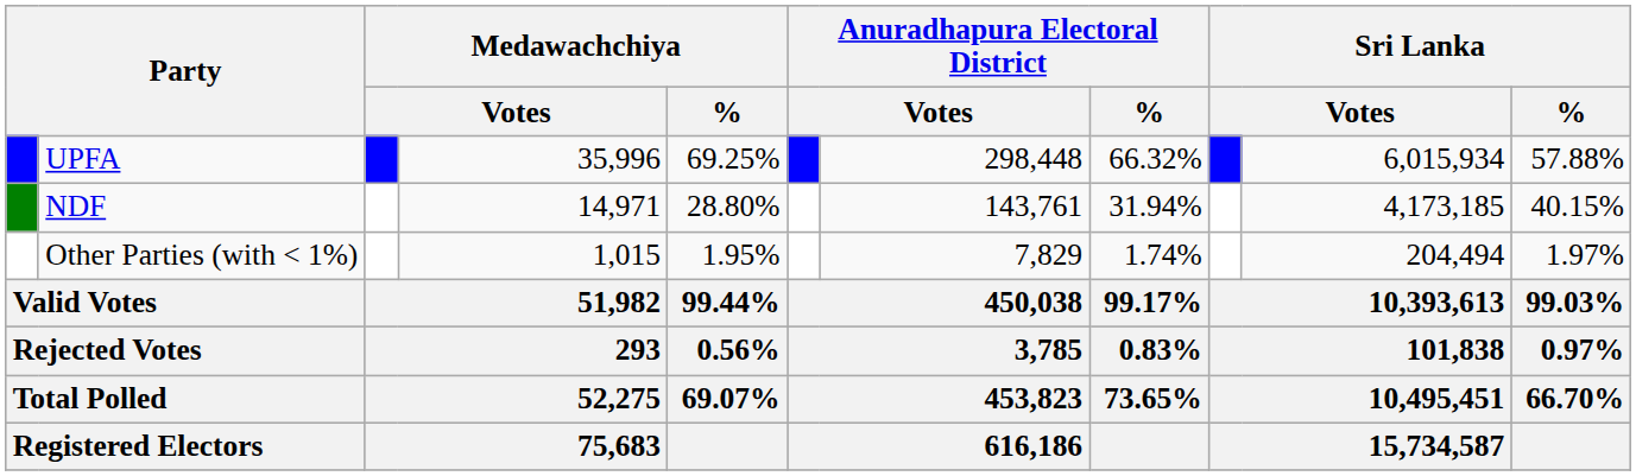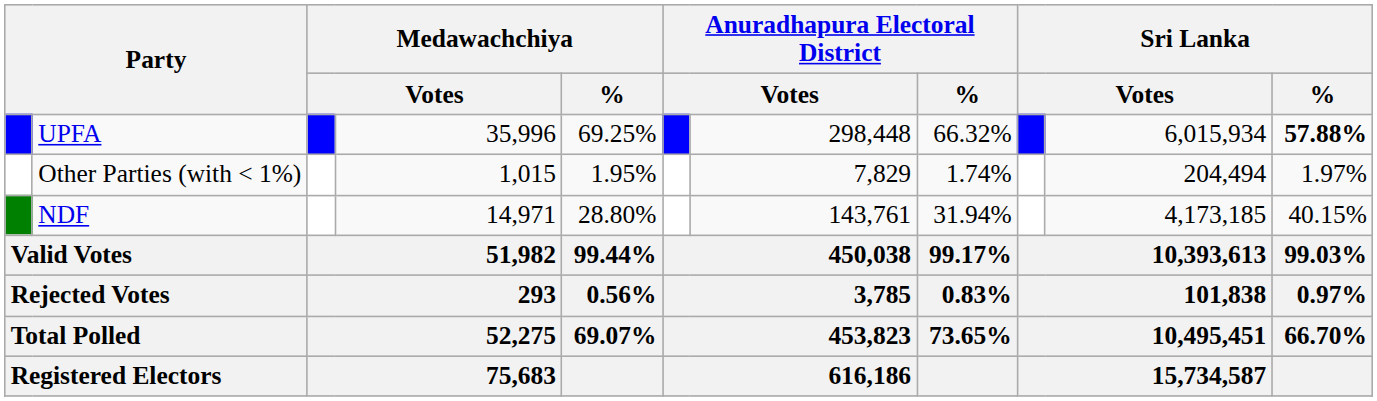UPFA | Sri Lanka / %: normal -> bold
rows swapped: NDF <-> Other Parties (with < 1%)
